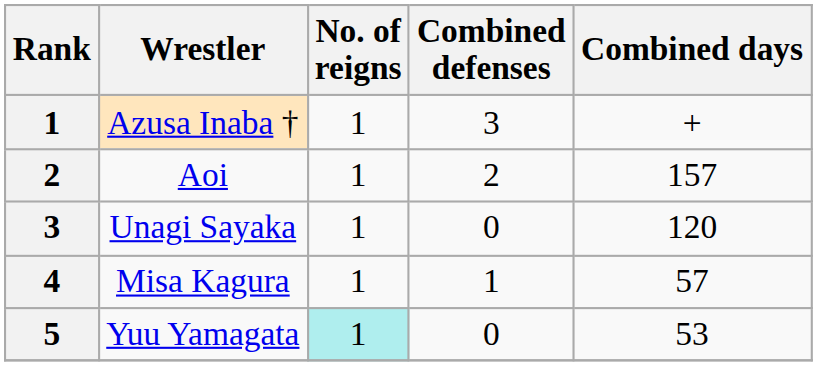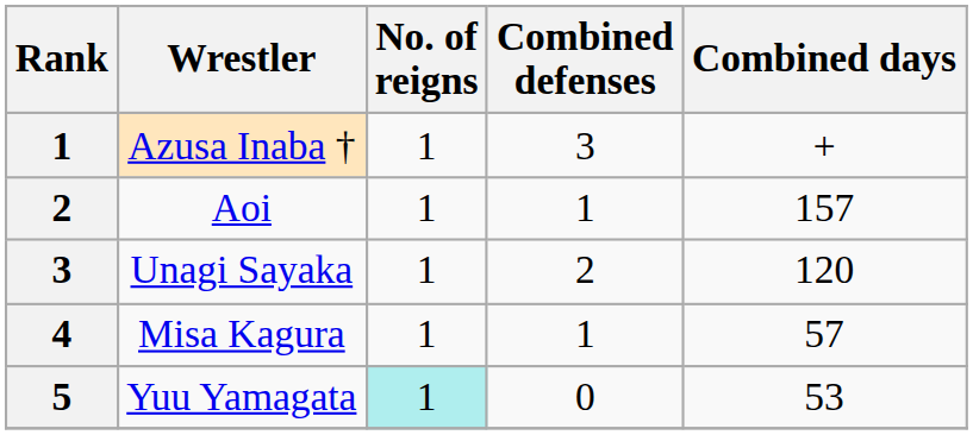Aoi | Combined defenses: 2 -> 1
Unagi Sayaka | Combined defenses: 0 -> 2
